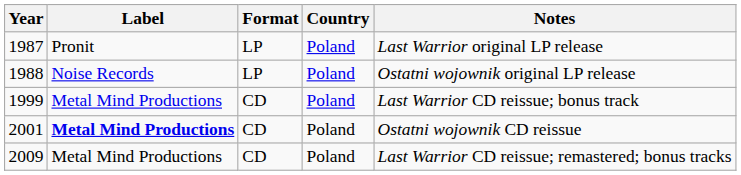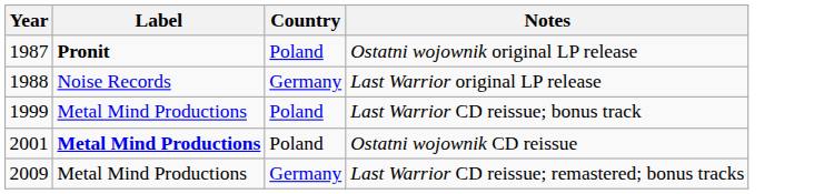- column: Format | LP | LP | CD | CD | CD
1987 | Label: normal -> bold
1987 | Notes: Last Warrior original LP release -> Ostatni wojownik original LP release
1988 | Country: Poland -> Germany
1988 | Notes: Ostatni wojownik original LP release -> Last Warrior original LP release
2009 | Country: Poland -> Germany
